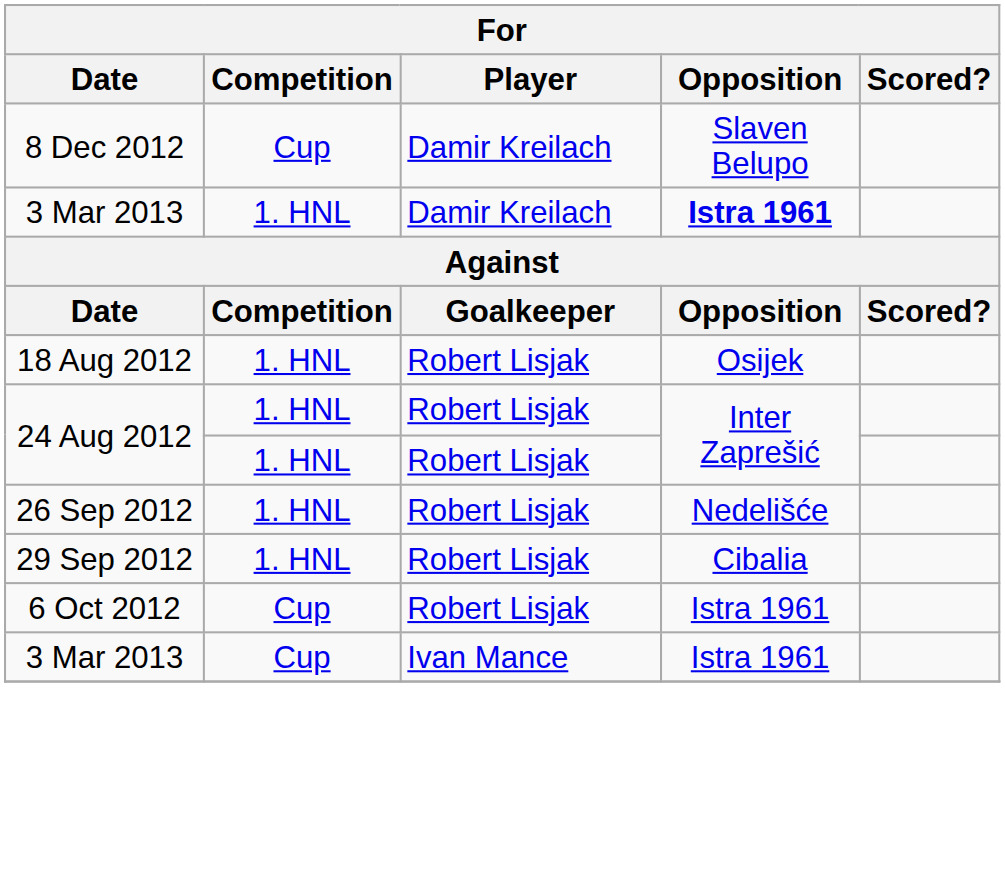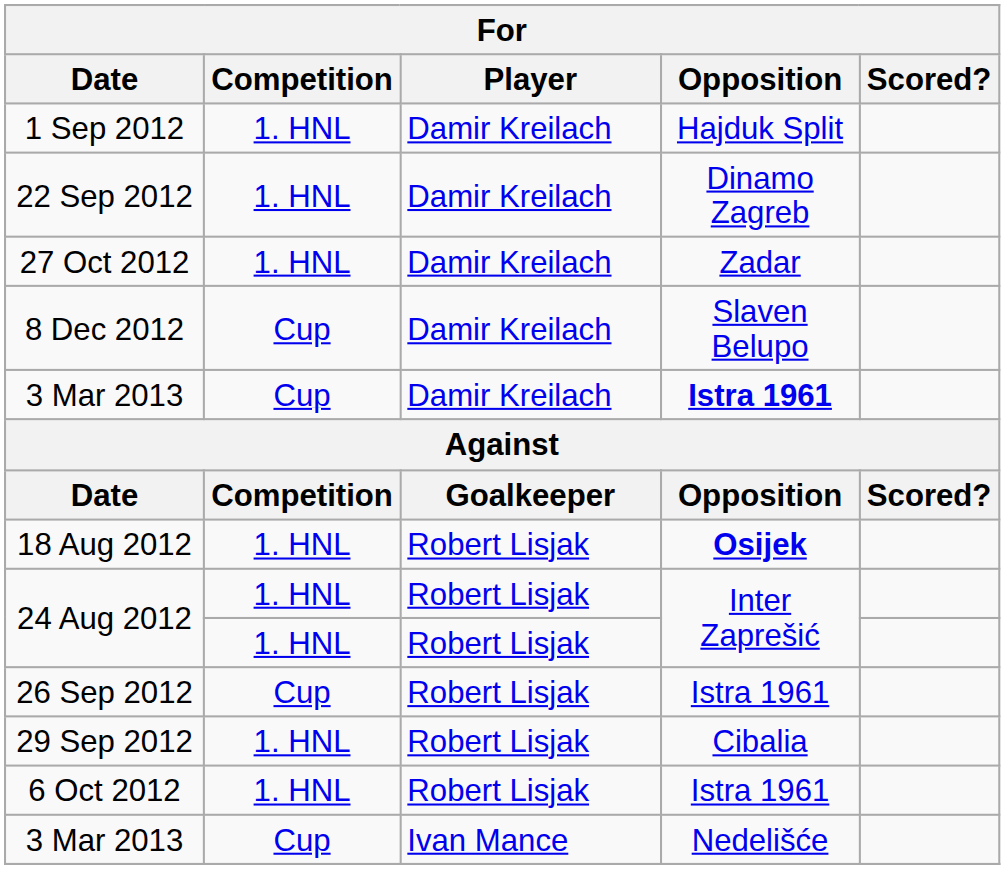+ row: 1 Sep 2012 | 1. HNL | Damir Kreilach | Hajduk Split
+ row: 22 Sep 2012 | 1. HNL | Damir Kreilach | Dinamo Zagreb
+ row: 27 Oct 2012 | 1. HNL | Damir Kreilach | Zadar
3 Mar 2013 / Damir Kreilach | Competition: 1. HNL -> Cup
18 Aug 2012 | Opposition: normal -> bold
26 Sep 2012 | Competition: 1. HNL -> Cup
26 Sep 2012 | Opposition: Nedelišće -> Istra 1961
6 Oct 2012 | Competition: Cup -> 1. HNL
3 Mar 2013 / Ivan Mance | Opposition: Istra 1961 -> Nedelišće
